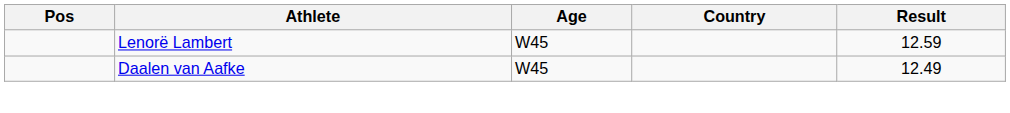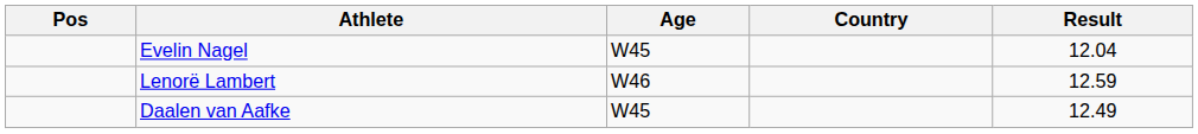+ row: Evelin Nagel | W45 | 12.04
Lenorë Lambert | Age: W45 -> W46
